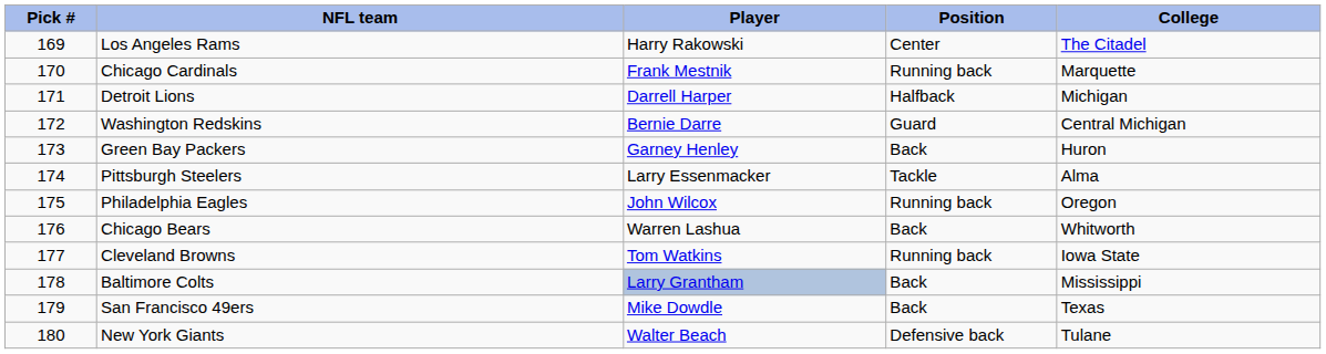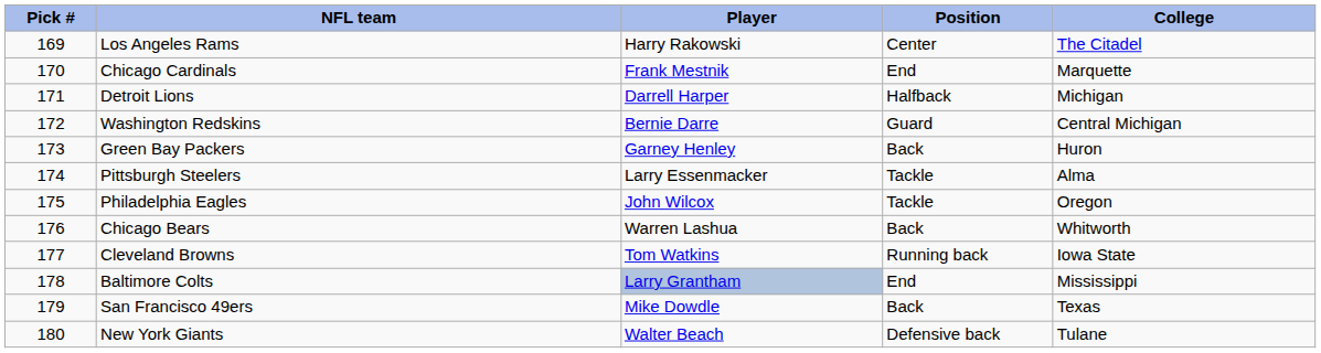Chicago Cardinals | Position: Running back -> End
Philadelphia Eagles | Position: Running back -> Tackle
Baltimore Colts | Position: Back -> End
